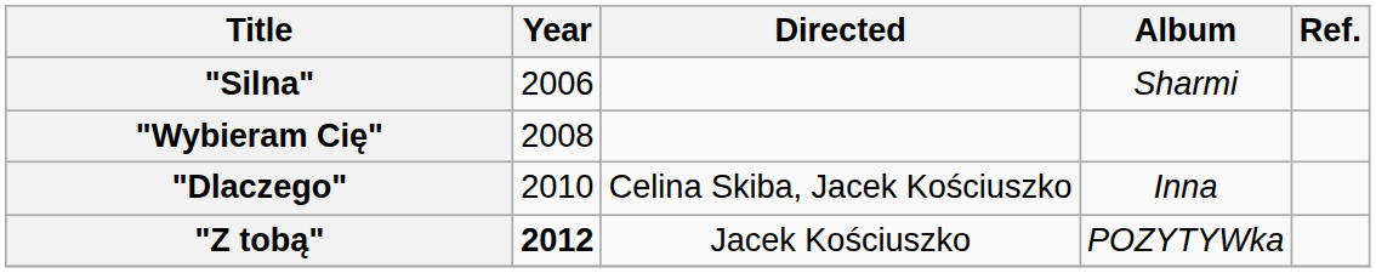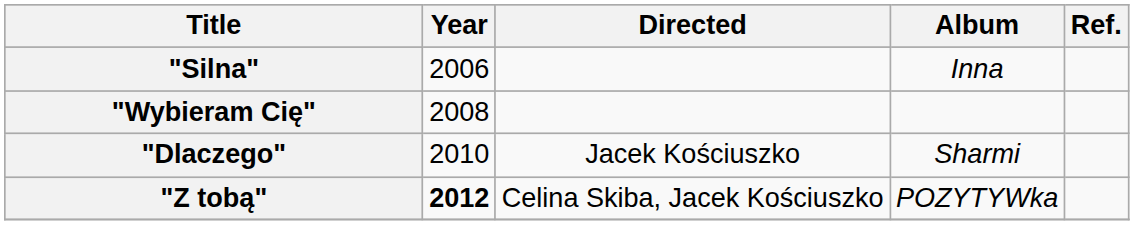"Silna" | Album: Sharmi -> Inna
"Dlaczego" | Directed: Celina Skiba, Jacek Kościuszko -> Jacek Kościuszko
"Dlaczego" | Album: Inna -> Sharmi
"Z tobą" | Directed: Jacek Kościuszko -> Celina Skiba, Jacek Kościuszko
